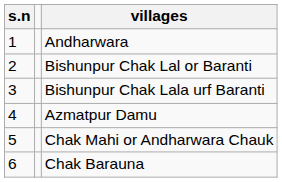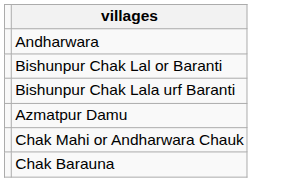- column: s.n | 1 | 2 | 3 | 4 | 5 | 6
